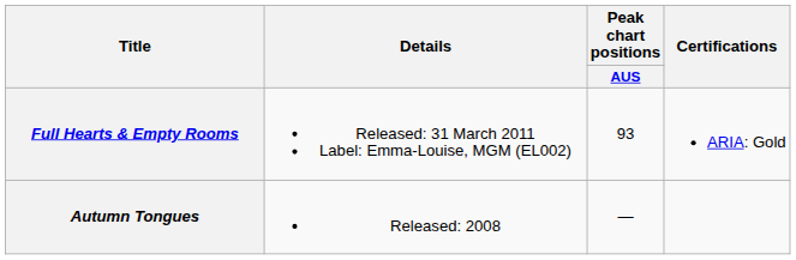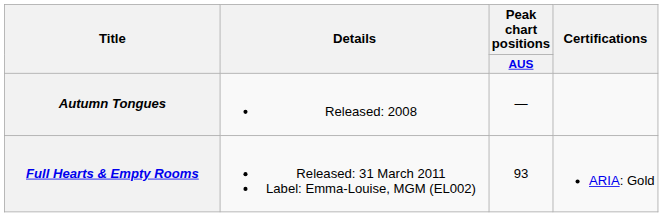rows swapped: Autumn Tongues <-> Full Hearts & Empty Rooms
